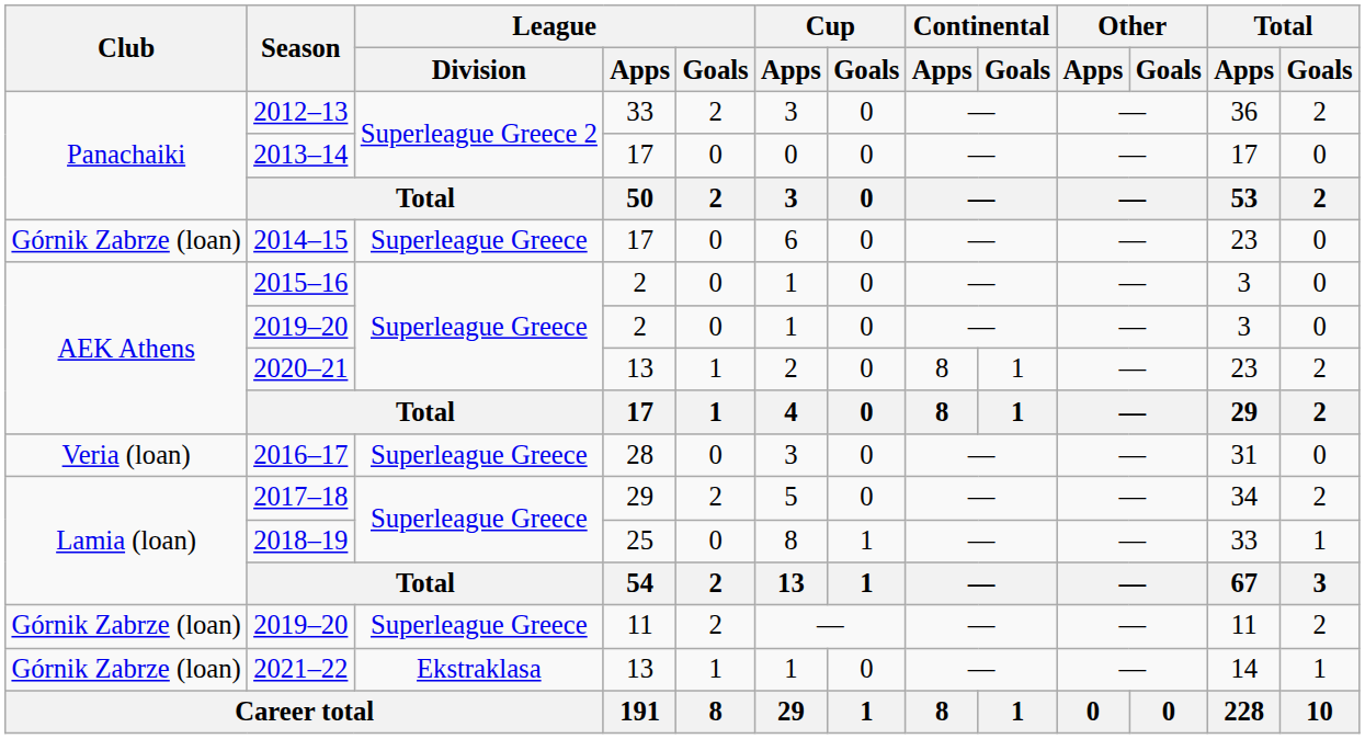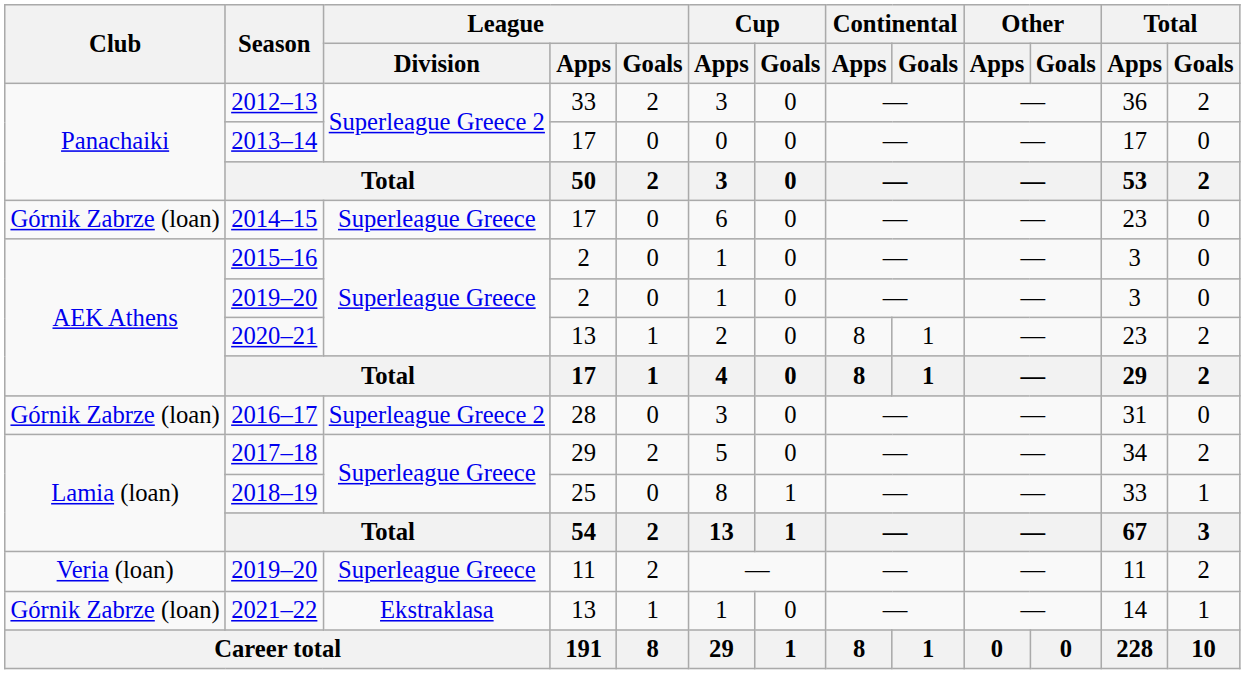2016–17 | Club: Veria (loan) -> Górnik Zabrze (loan)
2016–17 | League / Division: Superleague Greece -> Superleague Greece 2
2019–20 / 11 | Club: Górnik Zabrze (loan) -> Veria (loan)
